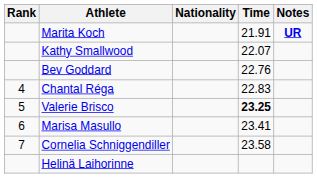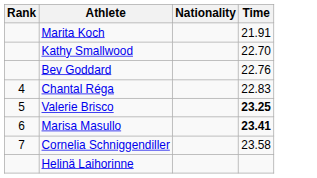- column: Notes | UR
Kathy Smallwood | Time: 22.07 -> 22.70
Marisa Masullo | Time: normal -> bold
